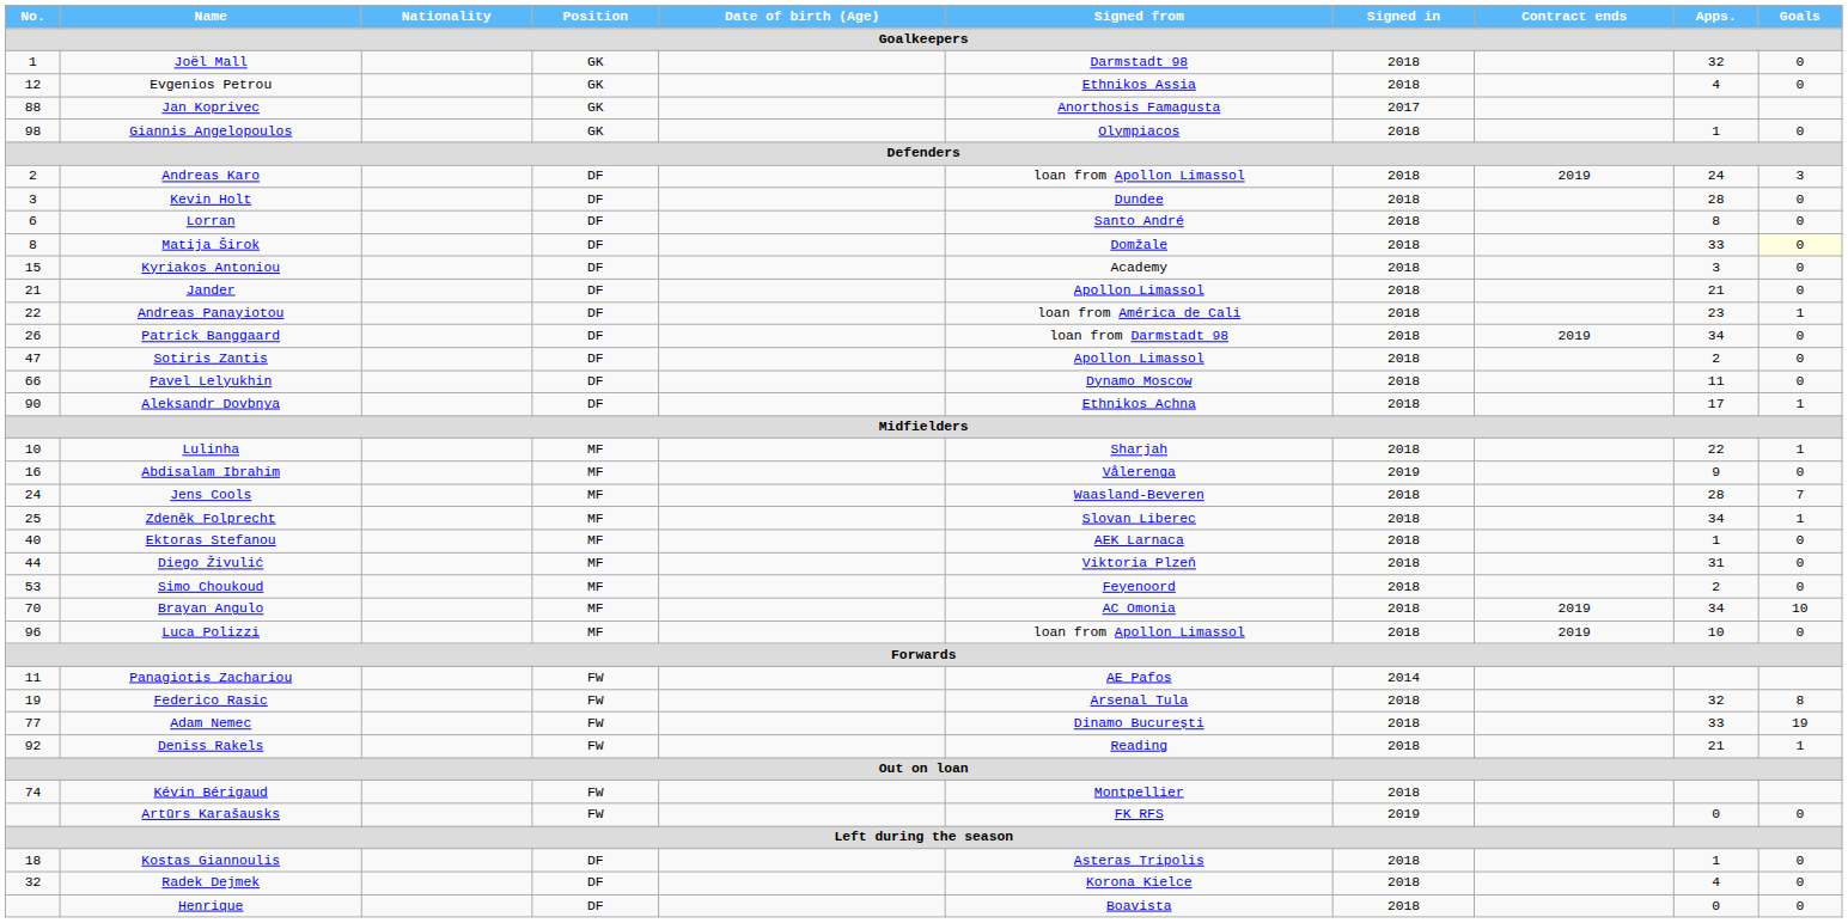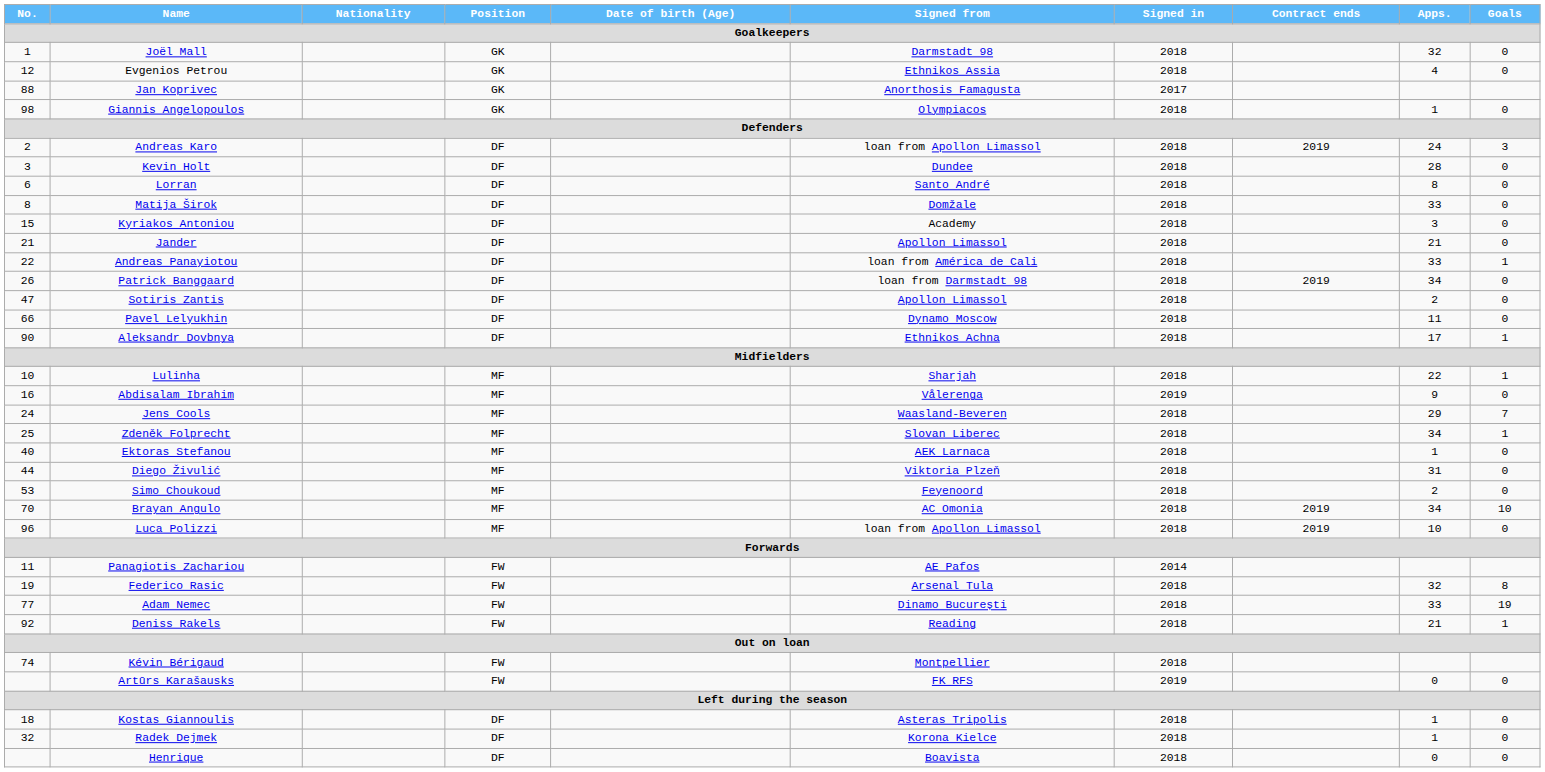Matija Širok | Goals: lightyellow background -> no background
Andreas Panayiotou | Apps.: 23 -> 33
Jens Cools | Apps.: 28 -> 29
Radek Dejmek | Apps.: 4 -> 1
